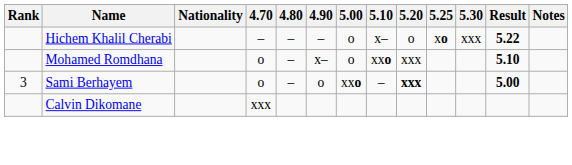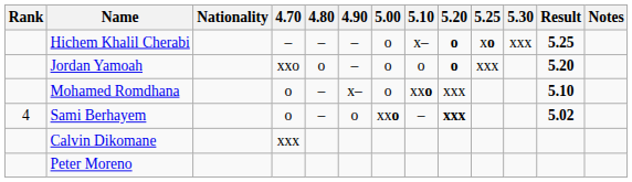Hichem Khalil Cherabi | 5.20: normal -> bold
Hichem Khalil Cherabi | Result: 5.22 -> 5.25
+ row: Jordan Yamoah | xxo | o | – | o | o | o | xxx | 5.20
Sami Berhayem | Rank: 3 -> 4
Sami Berhayem | Result: 5.00 -> 5.02
+ row: Peter Moreno
